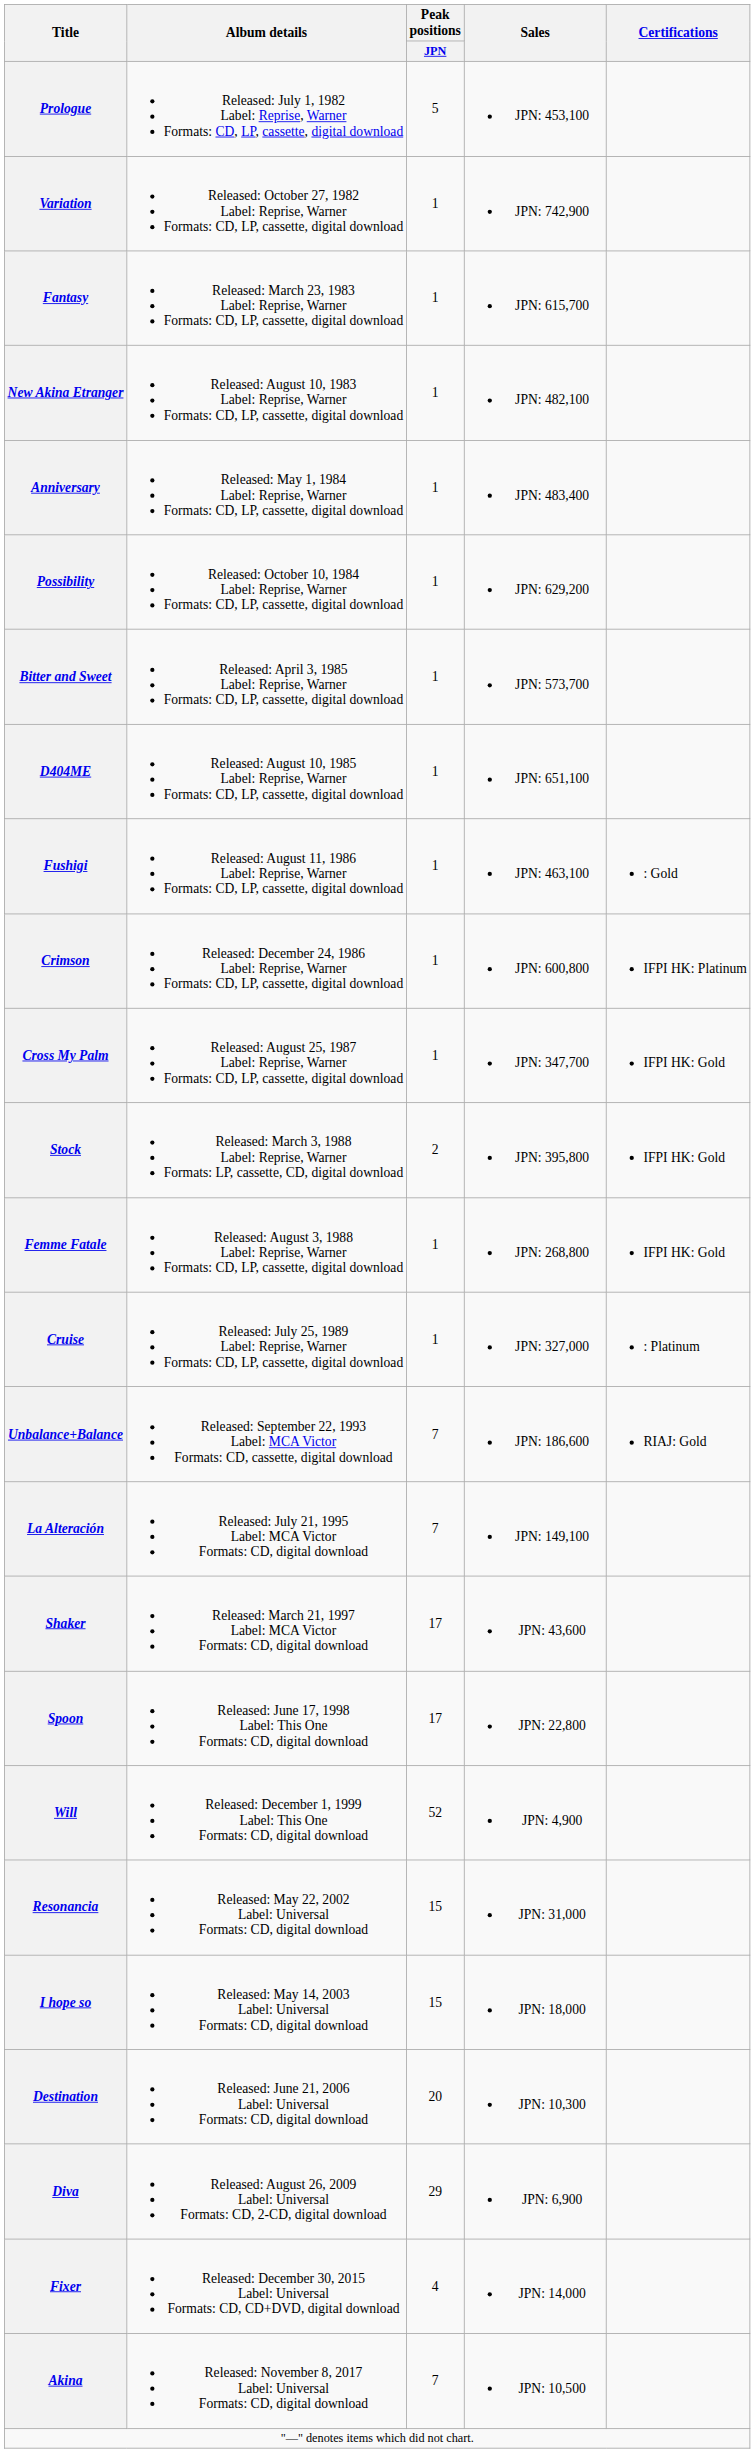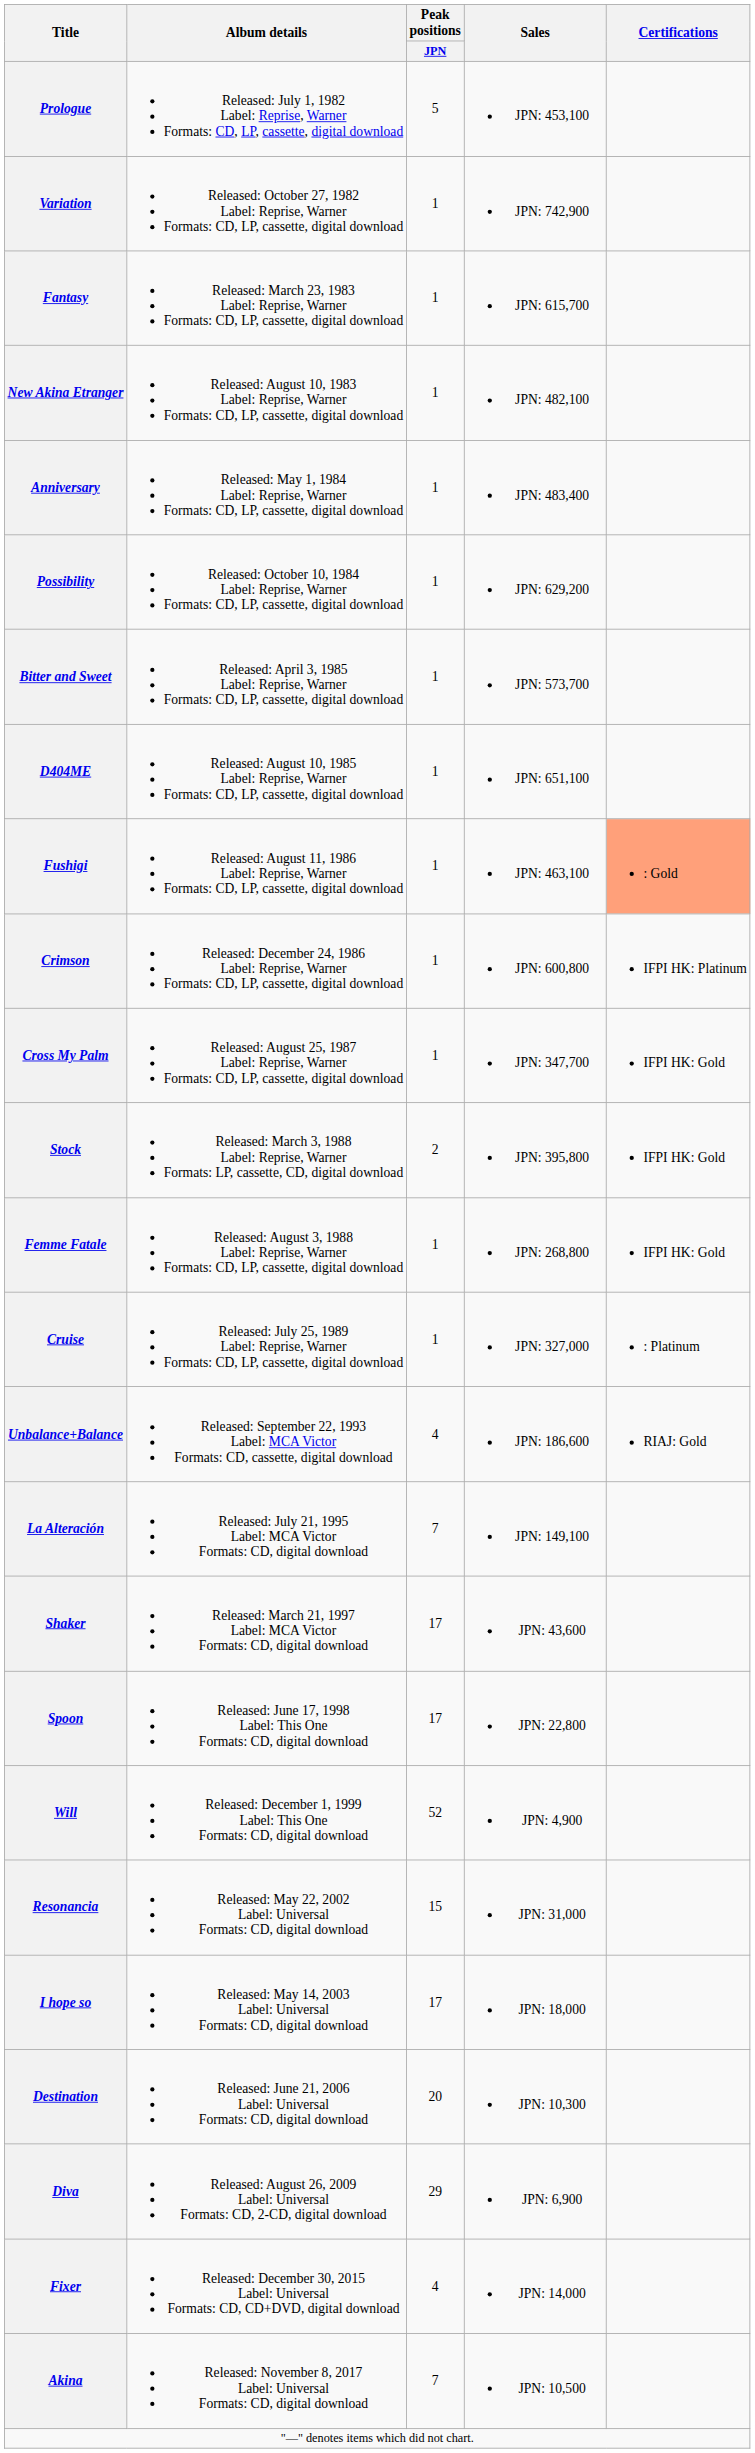Fushigi | Certifications: no background -> lightsalmon background
Unbalance+Balance | Peak positions / JPN: 7 -> 4
I hope so | Peak positions / JPN: 15 -> 17
